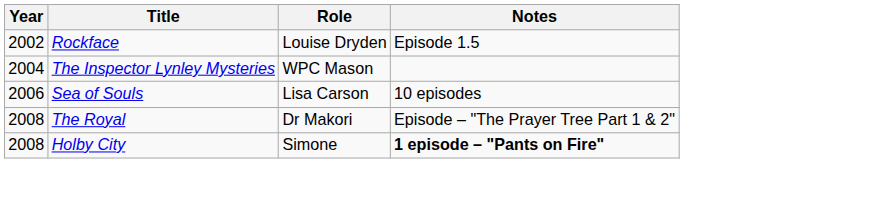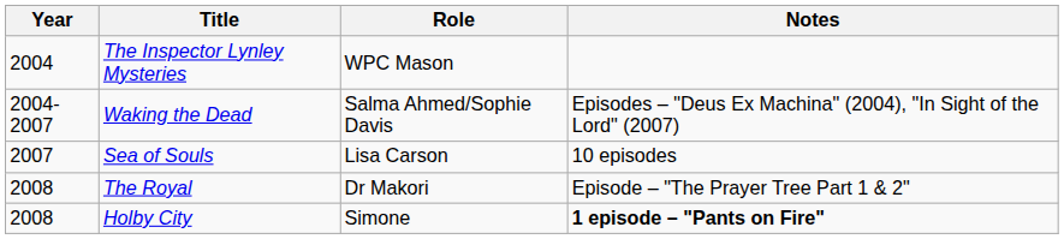- row: 2002 | Rockface | Louise Dryden | Episode 1.5
+ row: 2004-2007 | Waking the Dead | Salma Ahmed/Sophie Davis | Episodes – "Deus Ex Machina" (2004), "In Sight of the Lord" (2007)
Sea of Souls | Year: 2006 -> 2007
